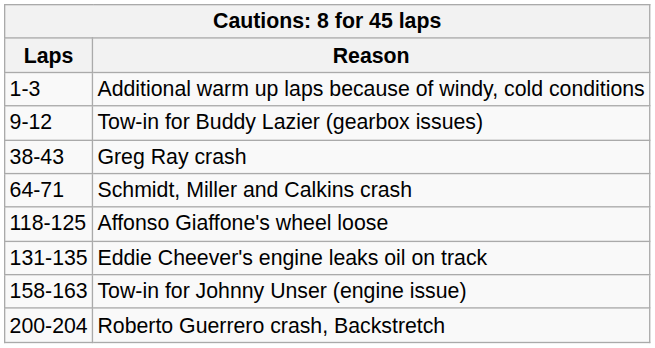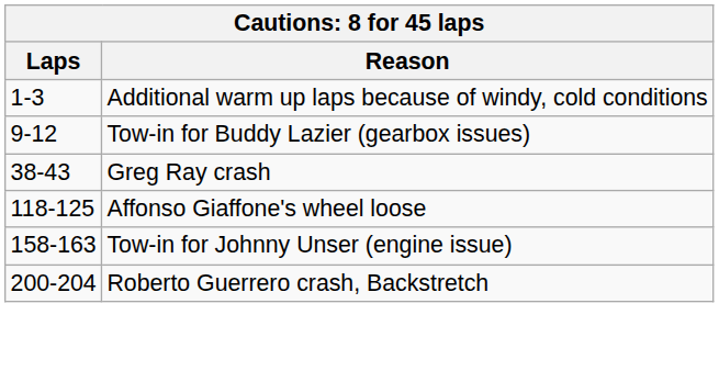- row: 64-71 | Schmidt, Miller and Calkins crash
- row: 131-135 | Eddie Cheever's engine leaks oil on track
